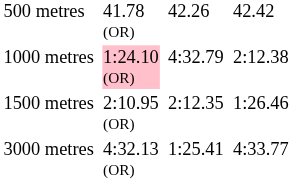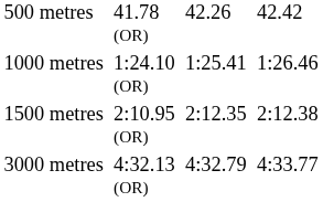1000 metres | column 3: pink background -> no background
1000 metres | column 5: 4:32.79 -> 1:25.41
1000 metres | column 7: 2:12.38 -> 1:26.46
1500 metres | column 7: 1:26.46 -> 2:12.38
3000 metres | column 5: 1:25.41 -> 4:32.79
